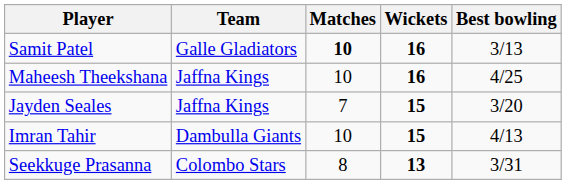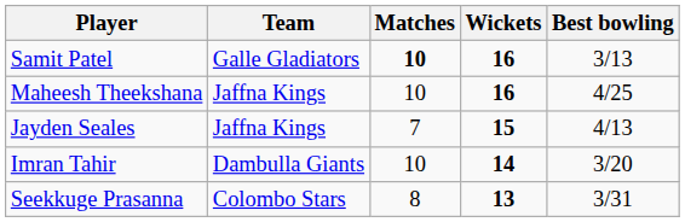Jayden Seales | Best bowling: 3/20 -> 4/13
Imran Tahir | Wickets: 15 -> 14
Imran Tahir | Best bowling: 4/13 -> 3/20
